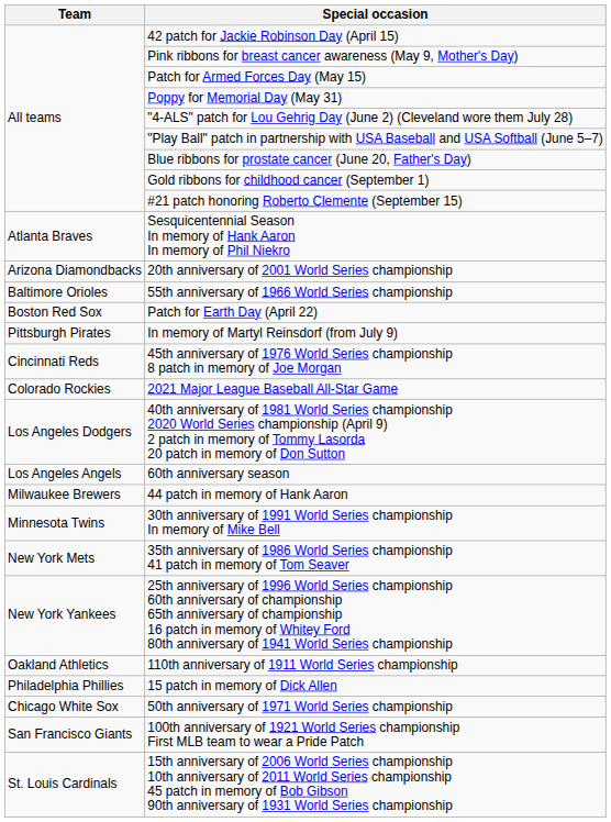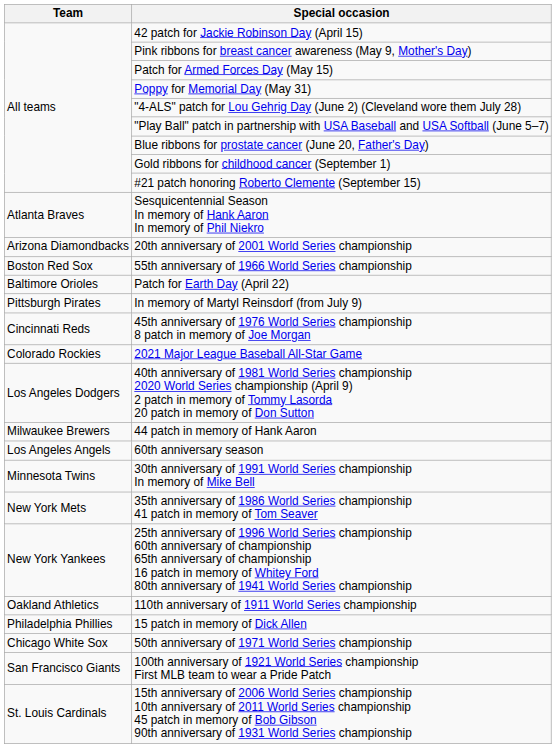55th anniversary of 1966 World Series championship | Team: Baltimore Orioles -> Boston Red Sox
Patch for Earth Day (April 22) | Team: Boston Red Sox -> Baltimore Orioles
rows swapped: 60th anniversary season <-> 44 patch in memory of Hank Aaron
